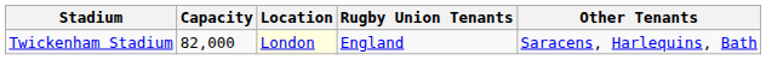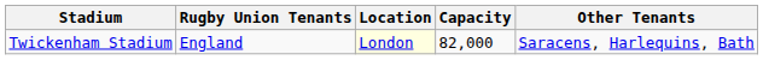columns swapped: Capacity <-> Rugby Union Tenants
